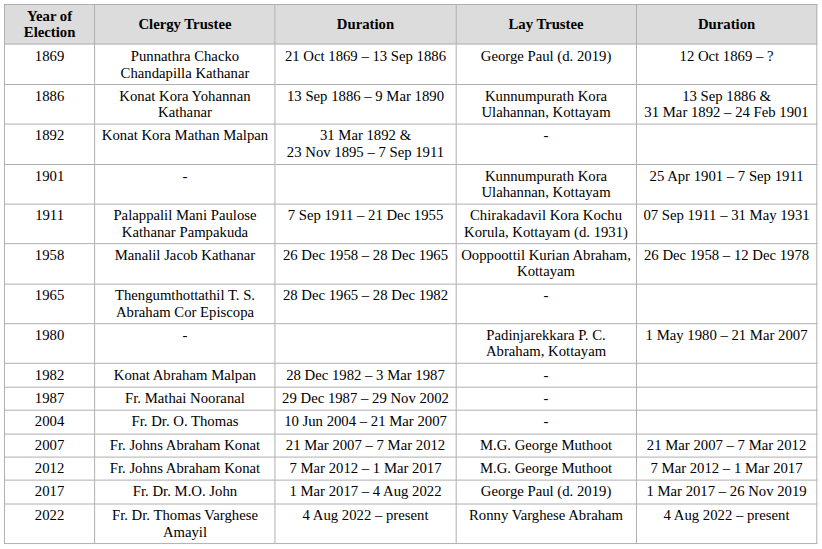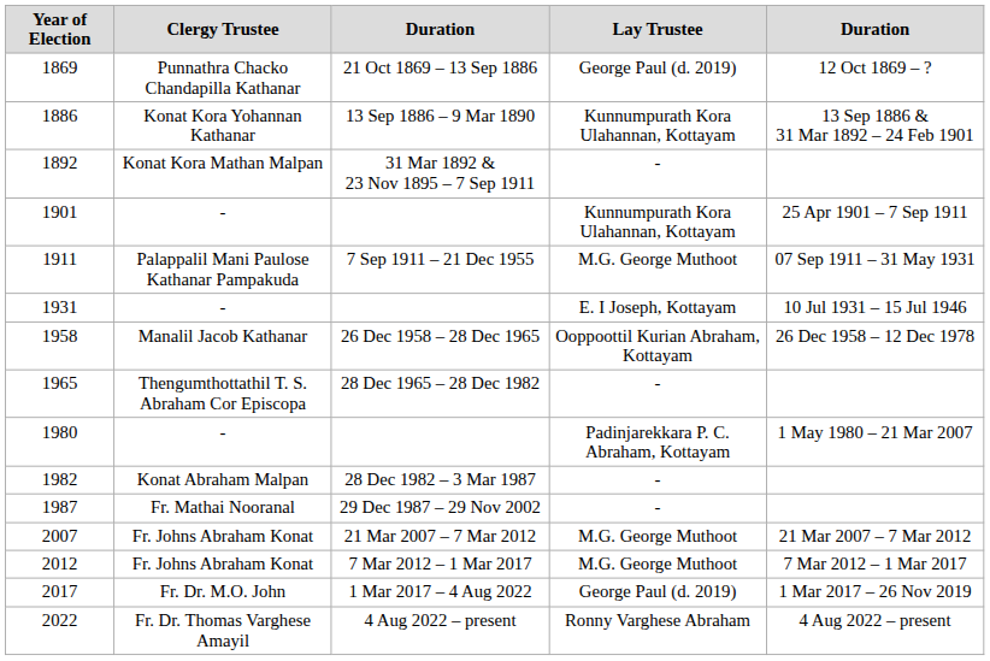1911 | Lay Trustee: Chirakadavil Kora Kochu Korula, Kottayam (d. 1931) -> M.G. George Muthoot
+ row: 1931 | - | E. I Joseph, Kottayam | 10 Jul 1931 – 15 Jul 1946
- row: 2004 | Fr. Dr. O. Thomas | 10 Jun 2004 – 21 Mar 2007 | -
